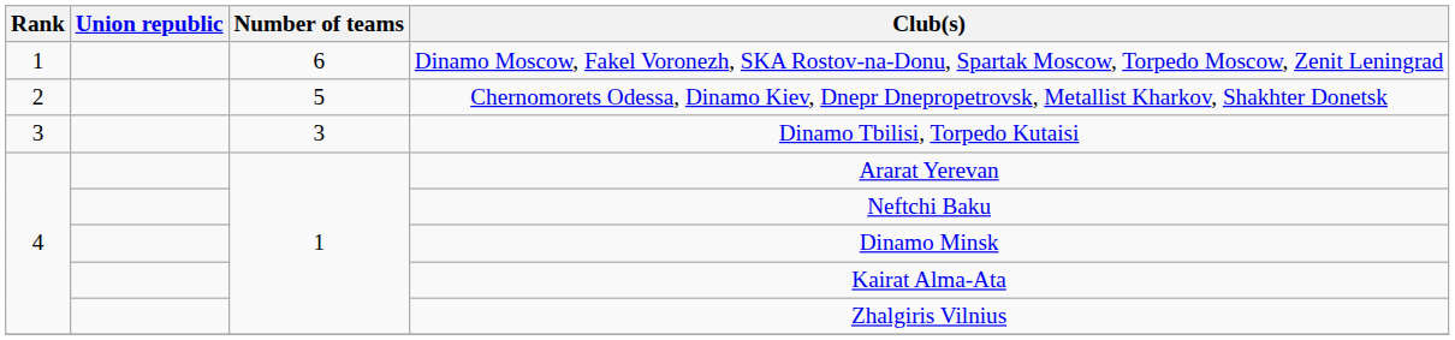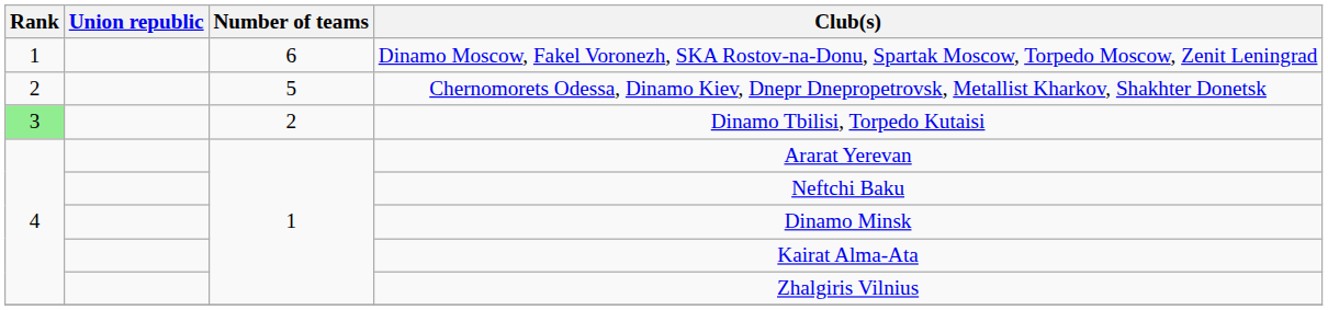Dinamo Tbilisi, Torpedo Kutaisi | Rank: no background -> lightgreen background
Dinamo Tbilisi, Torpedo Kutaisi | Number of teams: 3 -> 2
